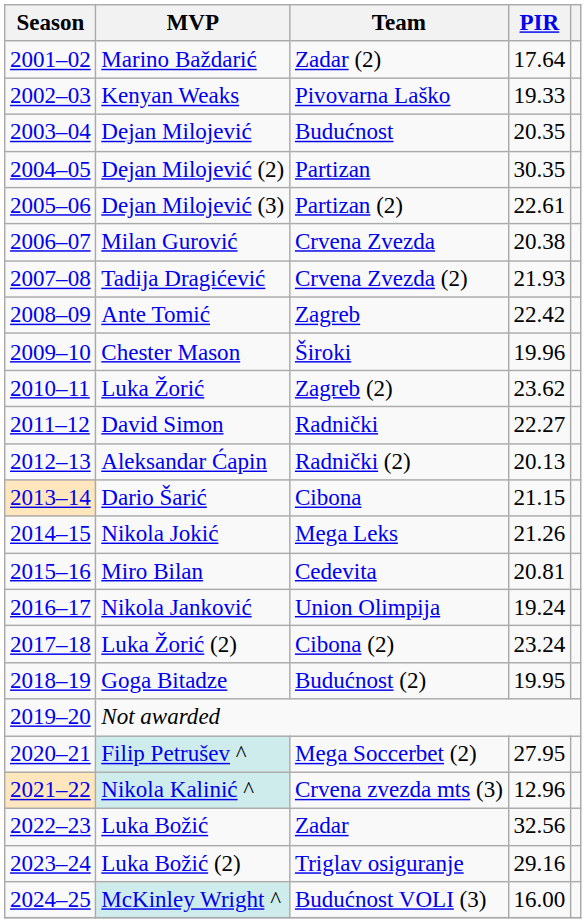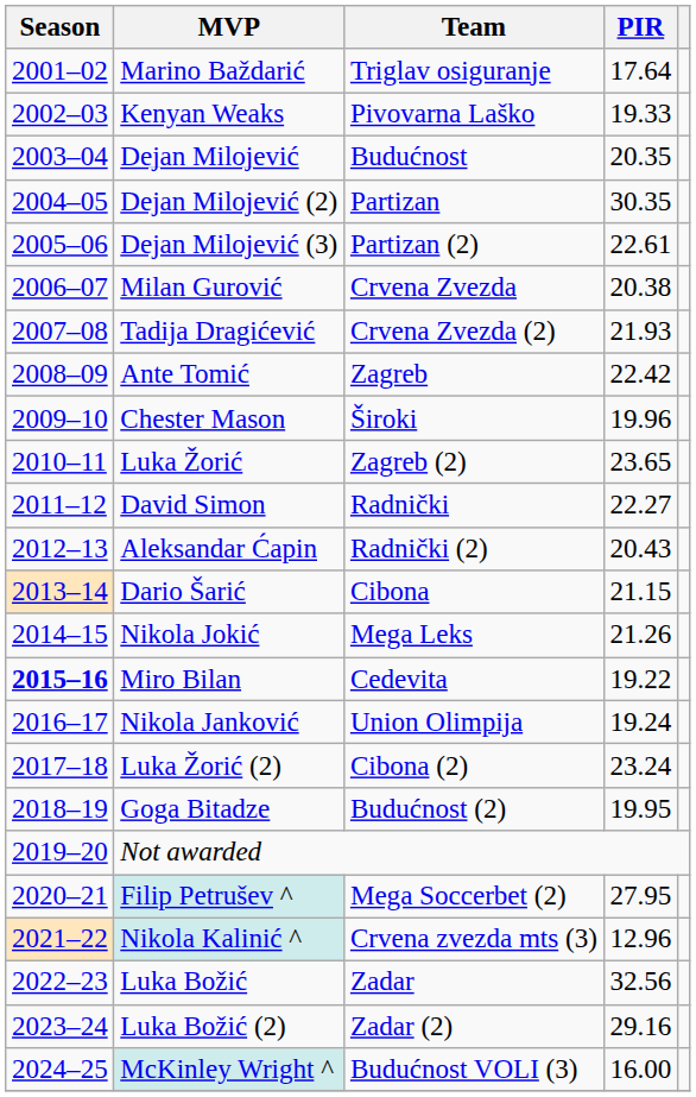Marino Baždarić | Team: Zadar (2) -> Triglav osiguranje
Luka Žorić | PIR: 23.62 -> 23.65
Aleksandar Ćapin | PIR: 20.13 -> 20.43
Miro Bilan | Season: normal -> bold
Miro Bilan | PIR: 20.81 -> 19.22
Luka Božić (2) | Team: Triglav osiguranje -> Zadar (2)
